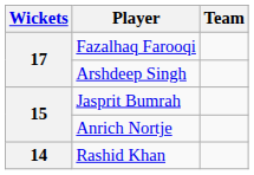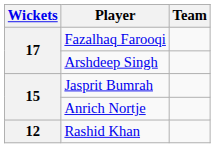Rashid Khan | Wickets: 14 -> 12
